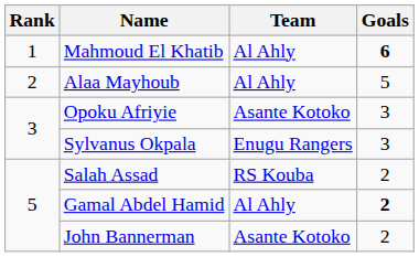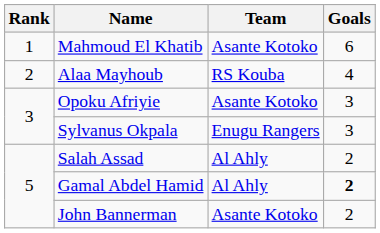Mahmoud El Khatib | Team: Al Ahly -> Asante Kotoko
Mahmoud El Khatib | Goals: bold -> normal
Alaa Mayhoub | Team: Al Ahly -> RS Kouba
Alaa Mayhoub | Goals: 5 -> 4
Salah Assad | Team: RS Kouba -> Al Ahly
